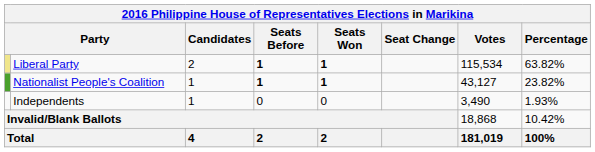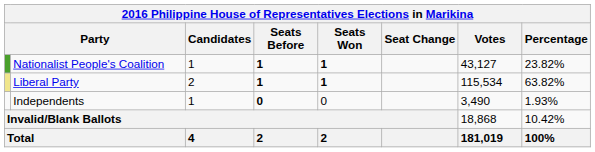rows swapped: Liberal Party <-> Nationalist People's Coalition
Independents | Seats Before: normal -> bold
